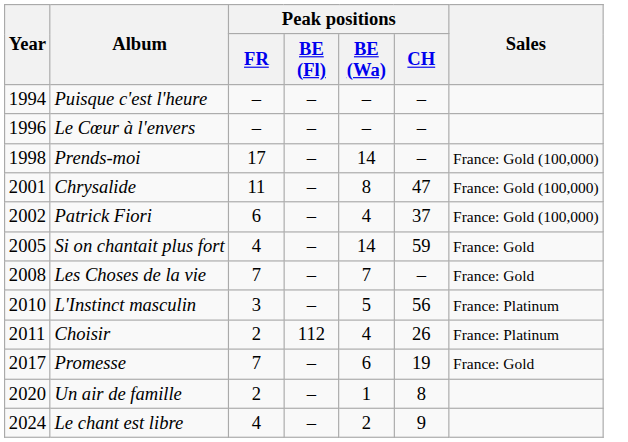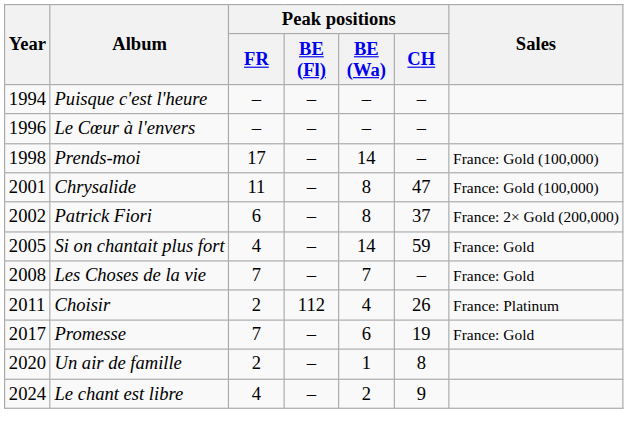Patrick Fiori | Peak positions / BE (Wa): 4 -> 8
Patrick Fiori | Sales: France: Gold (100,000) -> France: 2× Gold (200,000)
- row: 2010 | L'Instinct masculin | 3 | – | 5 | 56 | France: Platinum
